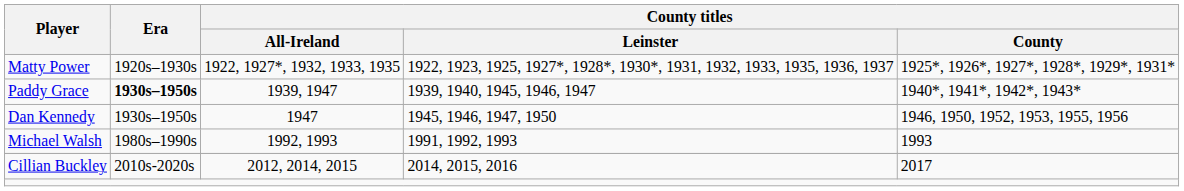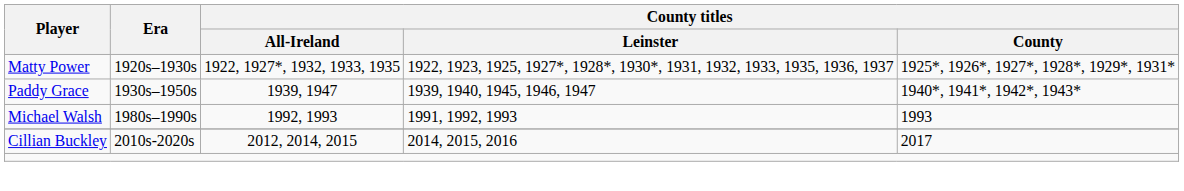Paddy Grace | Era: bold -> normal
- row: Dan Kennedy | 1930s–1950s | 1947 | 1945, 1946, 1947, 1950 | 1946, 1950, 1952, 1953, 1955, 1956
